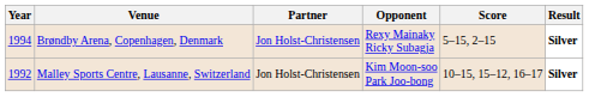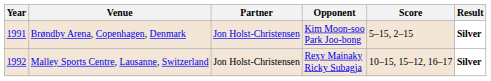Brøndby Arena, Copenhagen, Denmark | Year: 1994 -> 1991
Brøndby Arena, Copenhagen, Denmark | Opponent: Rexy Mainaky Ricky Subagja -> Kim Moon-soo Park Joo-bong
Malley Sports Centre, Lausanne, Switzerland | Opponent: Kim Moon-soo Park Joo-bong -> Rexy Mainaky Ricky Subagja
